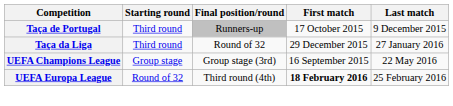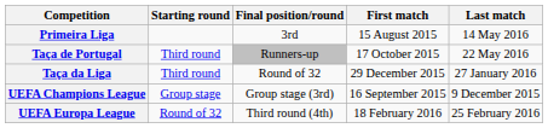+ row: Primeira Liga | 3rd | 15 August 2015 | 14 May 2016
Taça de Portugal | Last match: 9 December 2015 -> 22 May 2016
UEFA Champions League | Last match: 22 May 2016 -> 9 December 2015
UEFA Europa League | First match: bold -> normal
